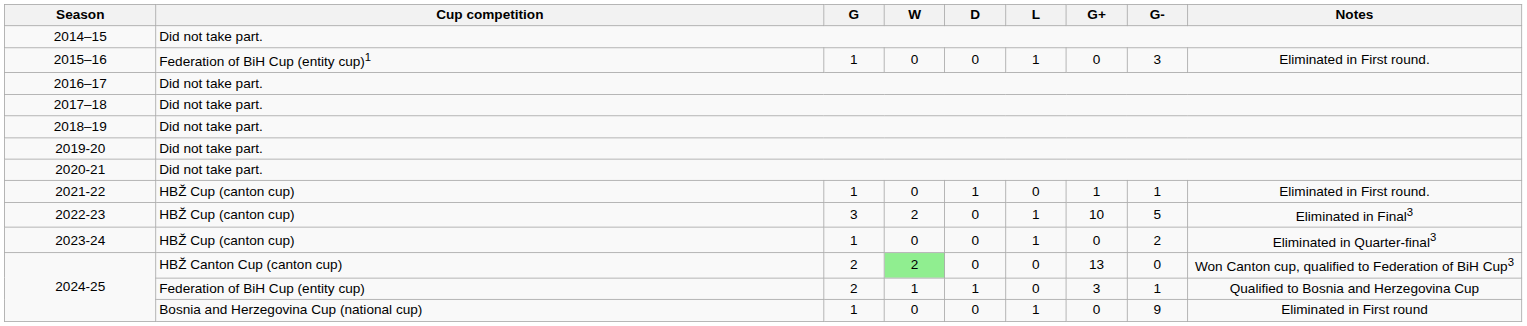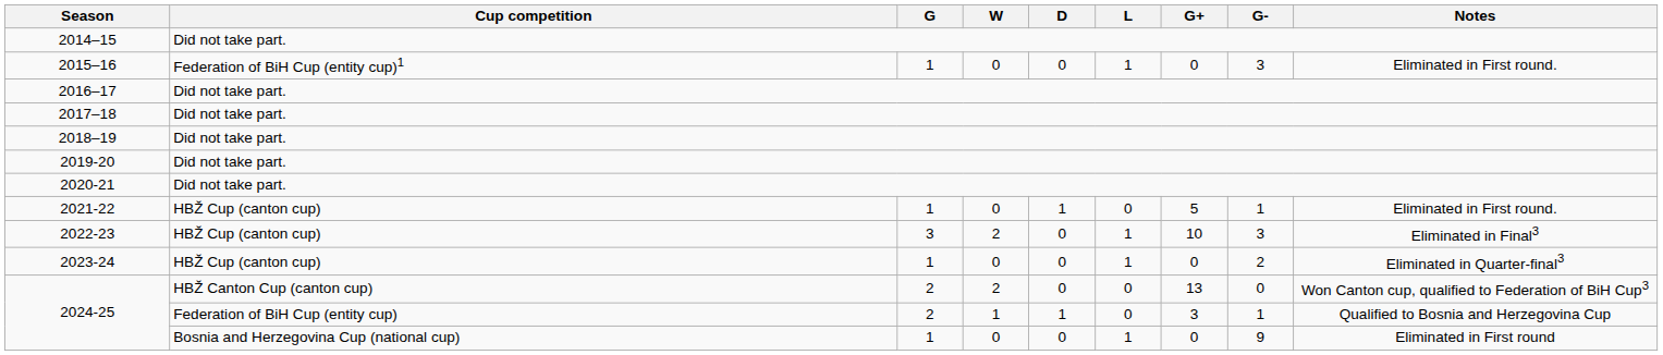2021-22 | G+: 1 -> 5
2022-23 | G-: 5 -> 3
2024-25 / HBŽ Canton Cup (canton cup) | W: lightgreen background -> no background
